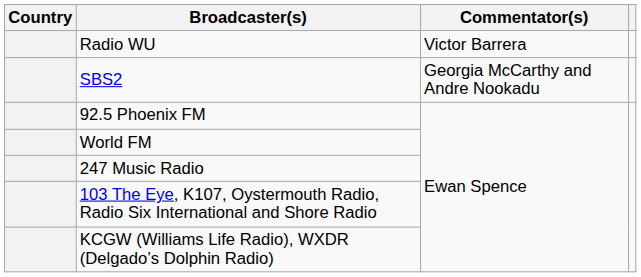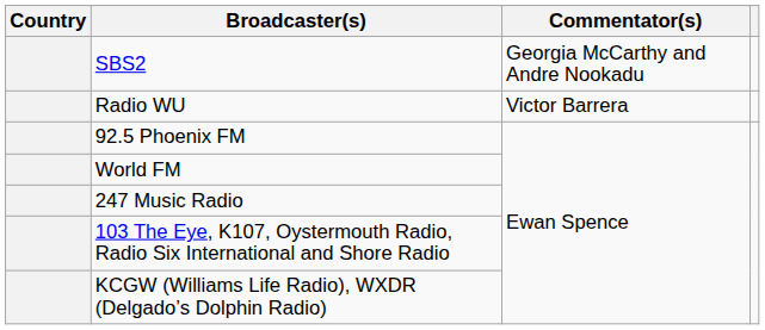rows swapped: Radio WU <-> SBS2
